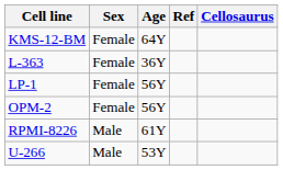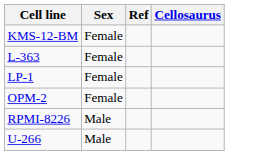- column: Age | 64Y | 36Y | 56Y | 56Y | 61Y | 53Y
